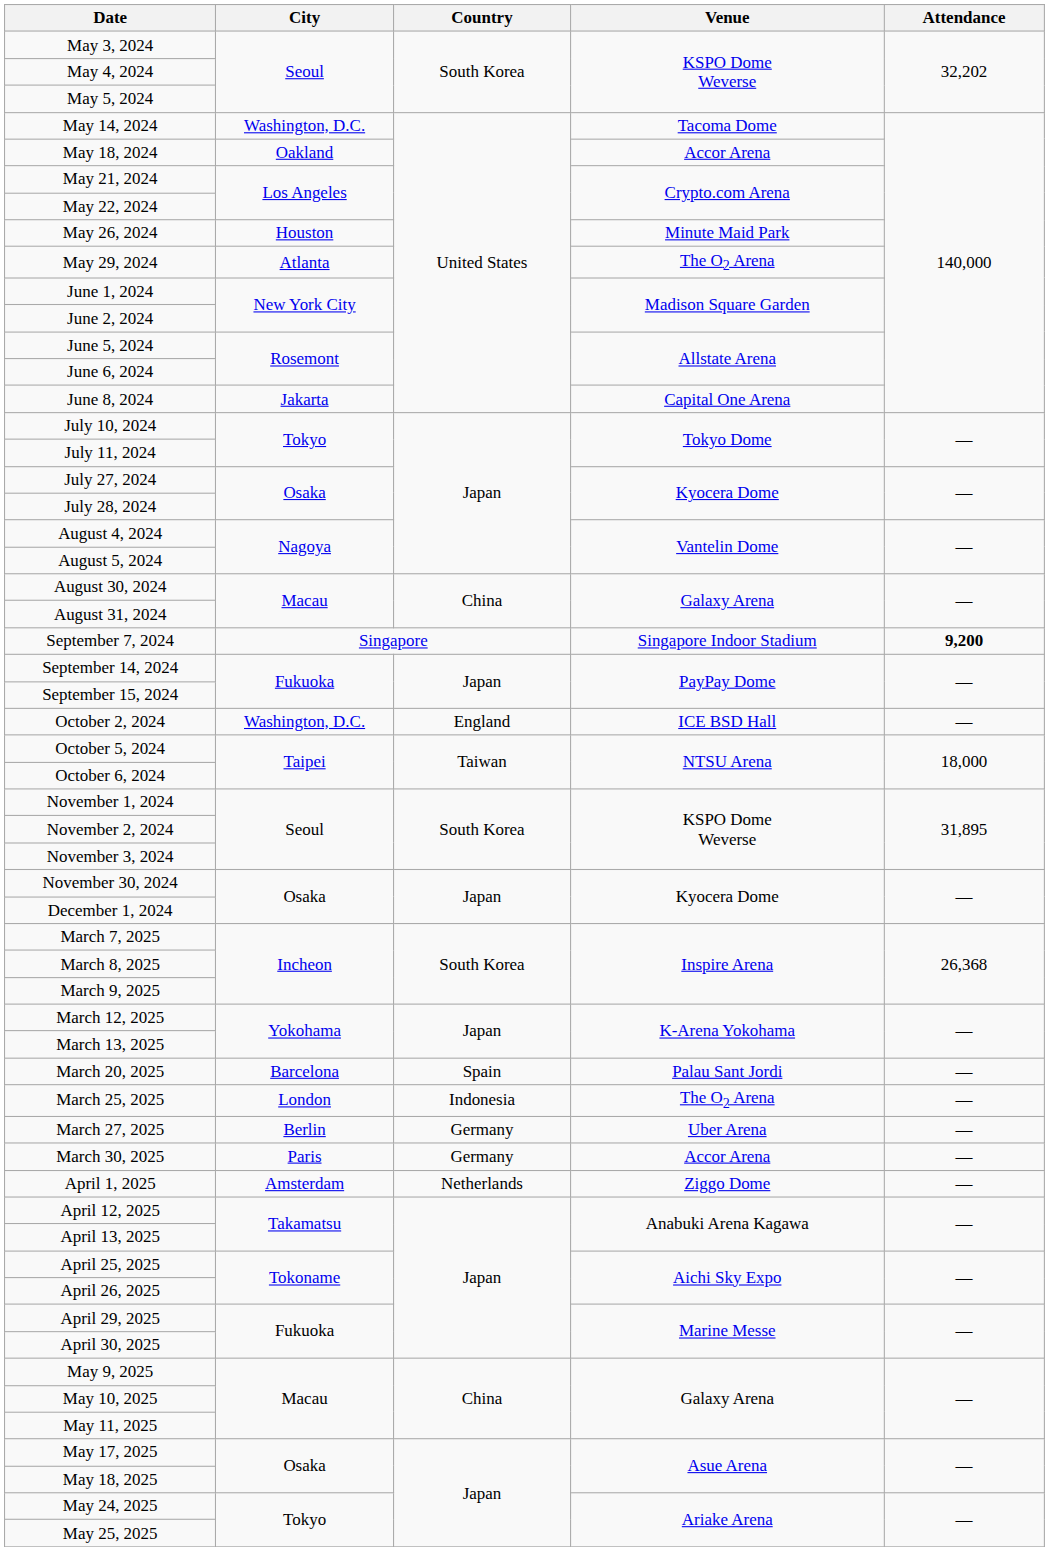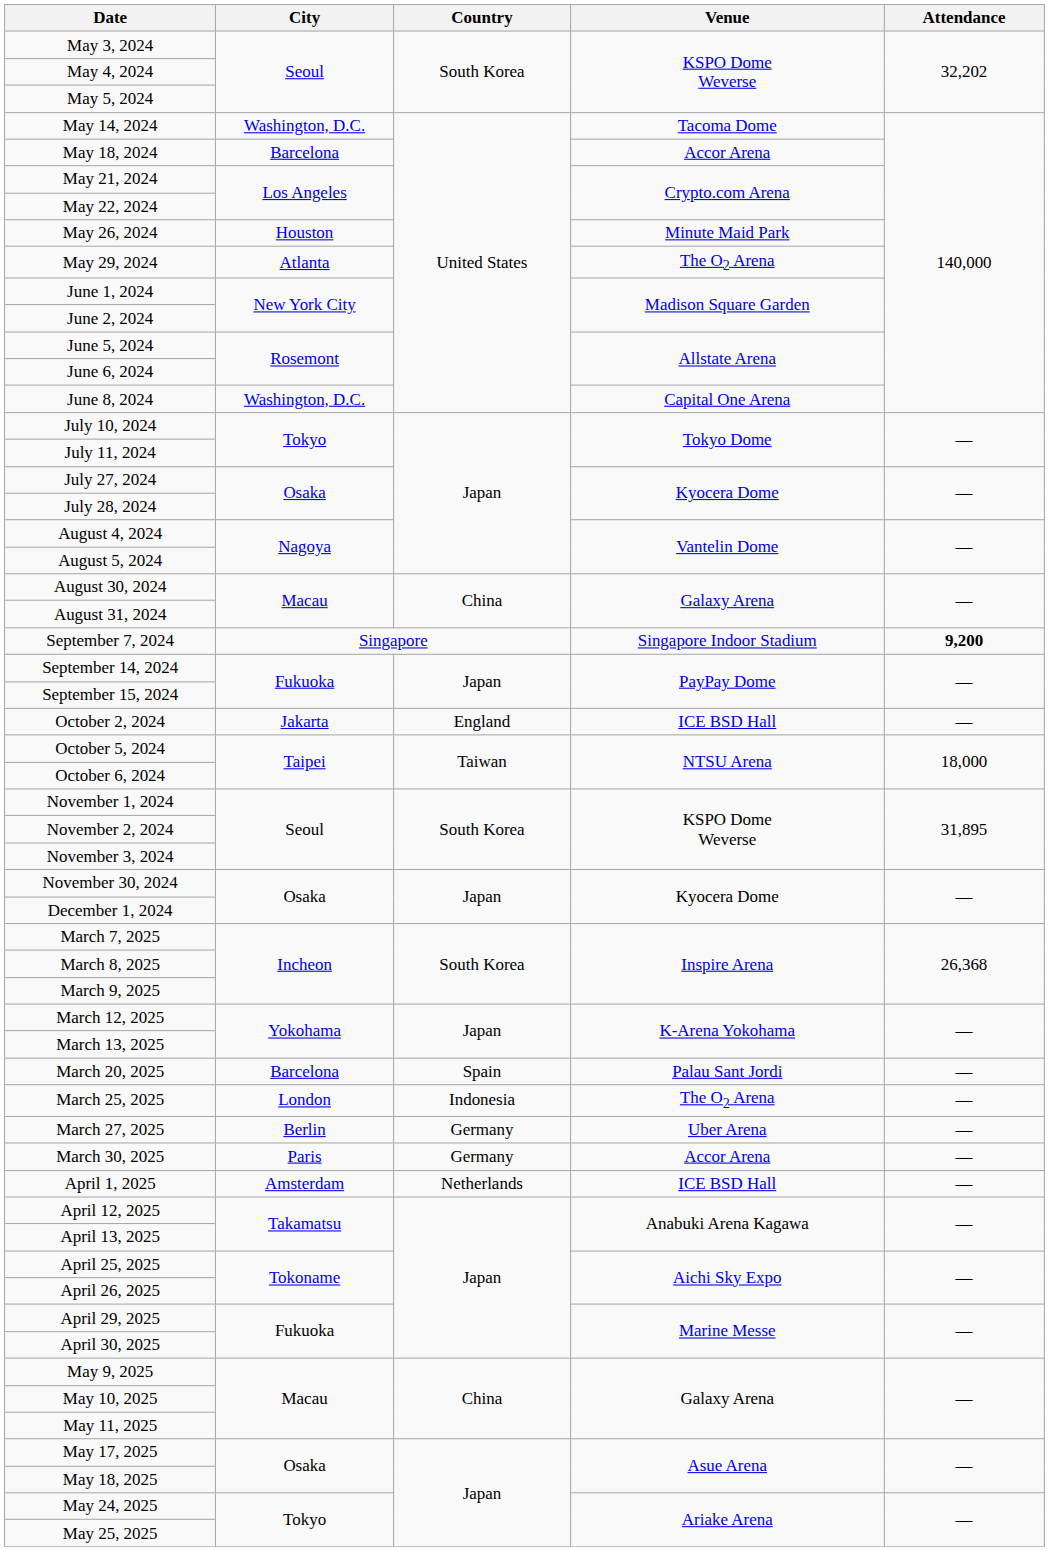May 18, 2024 | City: Oakland -> Barcelona
June 8, 2024 | City: Jakarta -> Washington, D.C.
October 2, 2024 | City: Washington, D.C. -> Jakarta
April 1, 2025 | Venue: Ziggo Dome -> ICE BSD Hall
